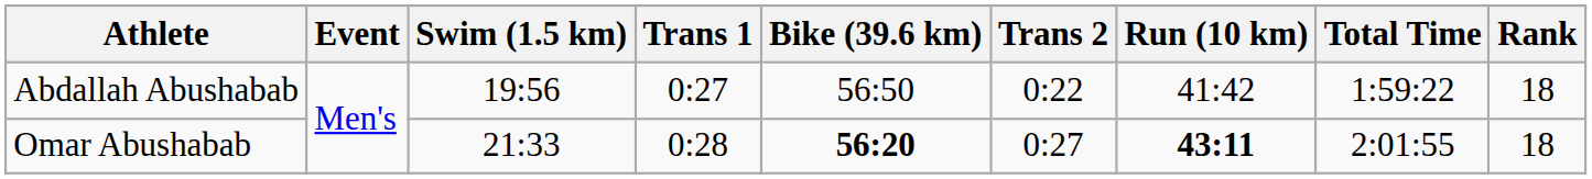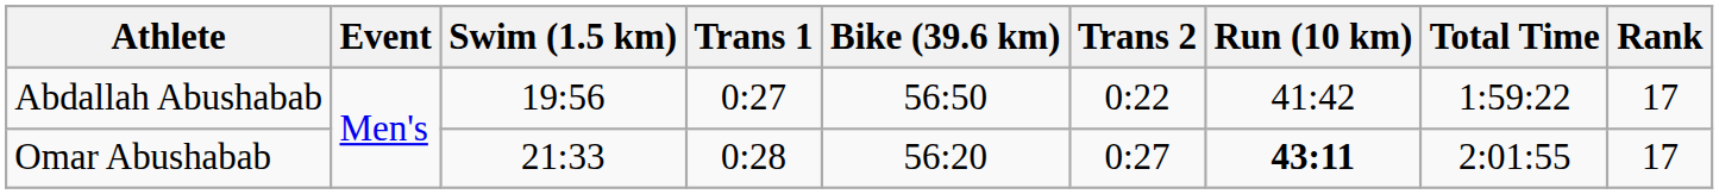Abdallah Abushabab | Rank: 18 -> 17
Omar Abushabab | Bike (39.6 km): bold -> normal
Omar Abushabab | Rank: 18 -> 17
